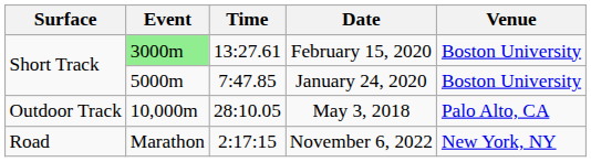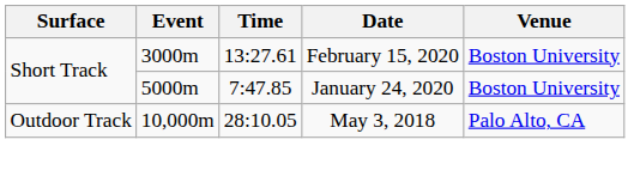February 15, 2020 | Event: lightgreen background -> no background
- row: Road | Marathon | 2:17:15 | November 6, 2022 | New York, NY
